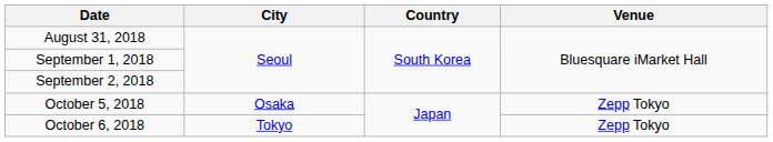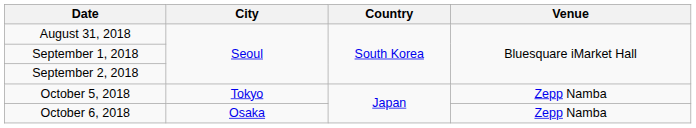October 5, 2018 | City: Osaka -> Tokyo
October 5, 2018 | Venue: Zepp Tokyo -> Zepp Namba
October 6, 2018 | City: Tokyo -> Osaka
October 6, 2018 | Venue: Zepp Tokyo -> Zepp Namba
